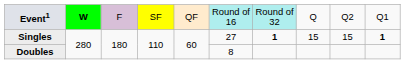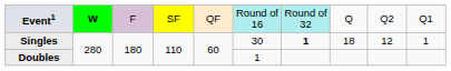Singles | column 6: 27 -> 30
Singles | column 8: 15 -> 18
Singles | column 9: 15 -> 12
Singles | column 10: bold -> normal
Doubles | column 6: 8 -> 1
